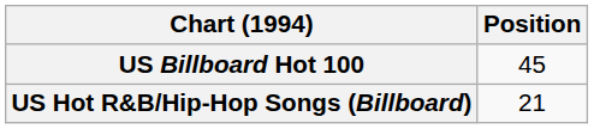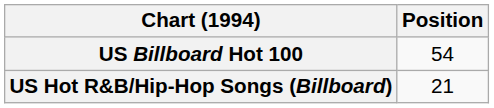US Billboard Hot 100 | Position: 45 -> 54
